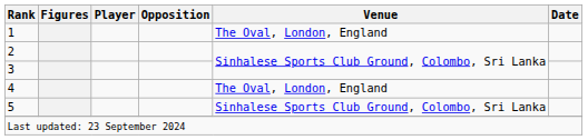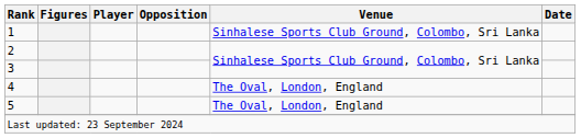1 | Venue: The Oval, London, England -> Sinhalese Sports Club Ground, Colombo, Sri Lanka
5 | Venue: Sinhalese Sports Club Ground, Colombo, Sri Lanka -> The Oval, London, England
